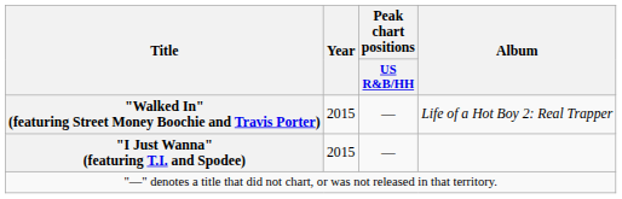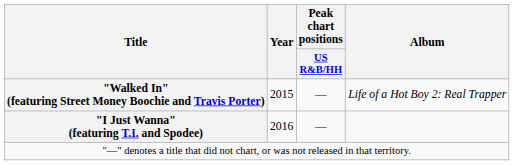"I Just Wanna" (featuring T.I. and Spodee) | Year: 2015 -> 2016
